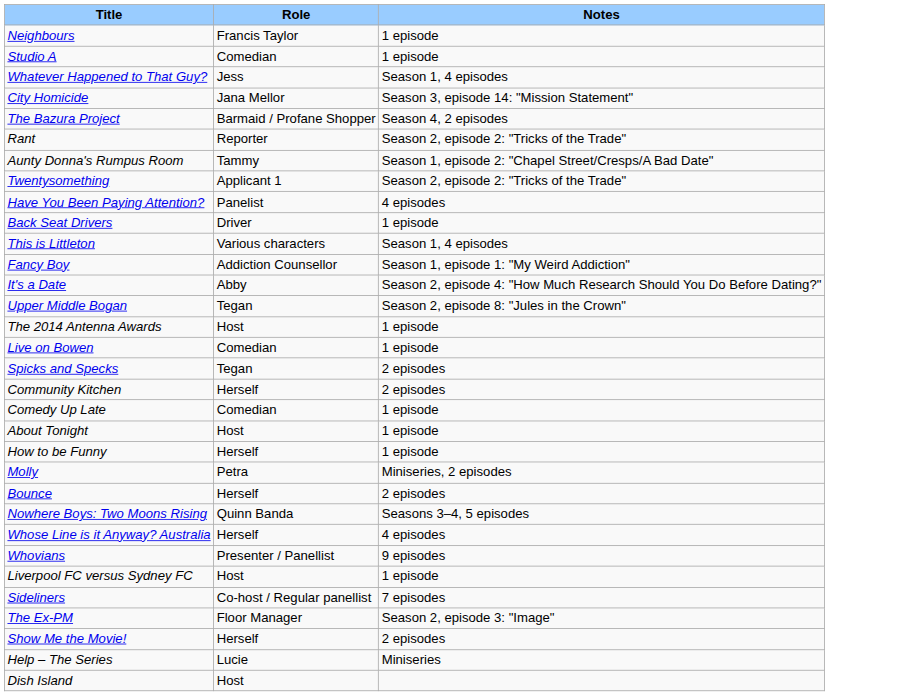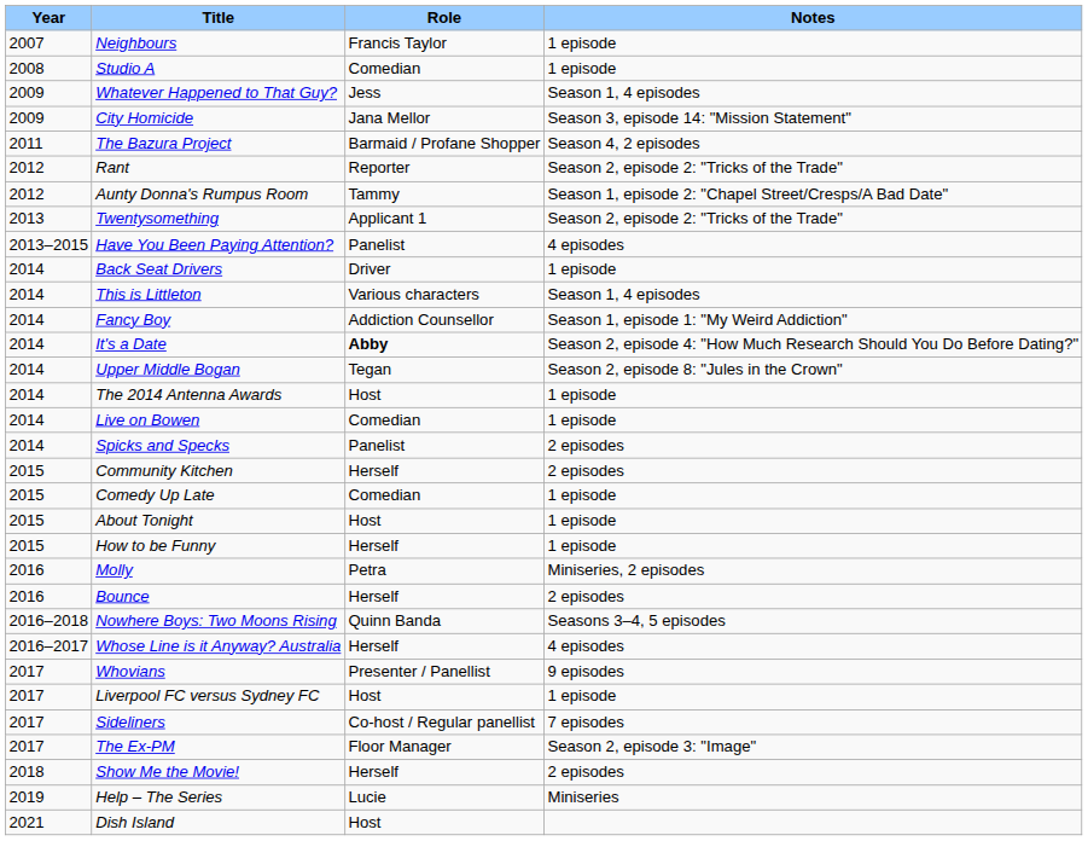+ column: Year | 2007 | 2008 | 2009 | 2009 | 2011 | 2012 | 2012 | 2013 | 2013–2015 | 2014 | 2014 | 2014 | 2014 | 2014 | 2014 | 2014 | 2014 | 2015 | 2015 | 2015 | 2015 | 2016 | 2016 | 2016–2018 | 2016–2017 | 2017 | 2017 | 2017 | 2017 | 2018 | 2019 | 2021
It's a Date | Role: normal -> bold
Spicks and Specks | Role: Tegan -> Panelist
